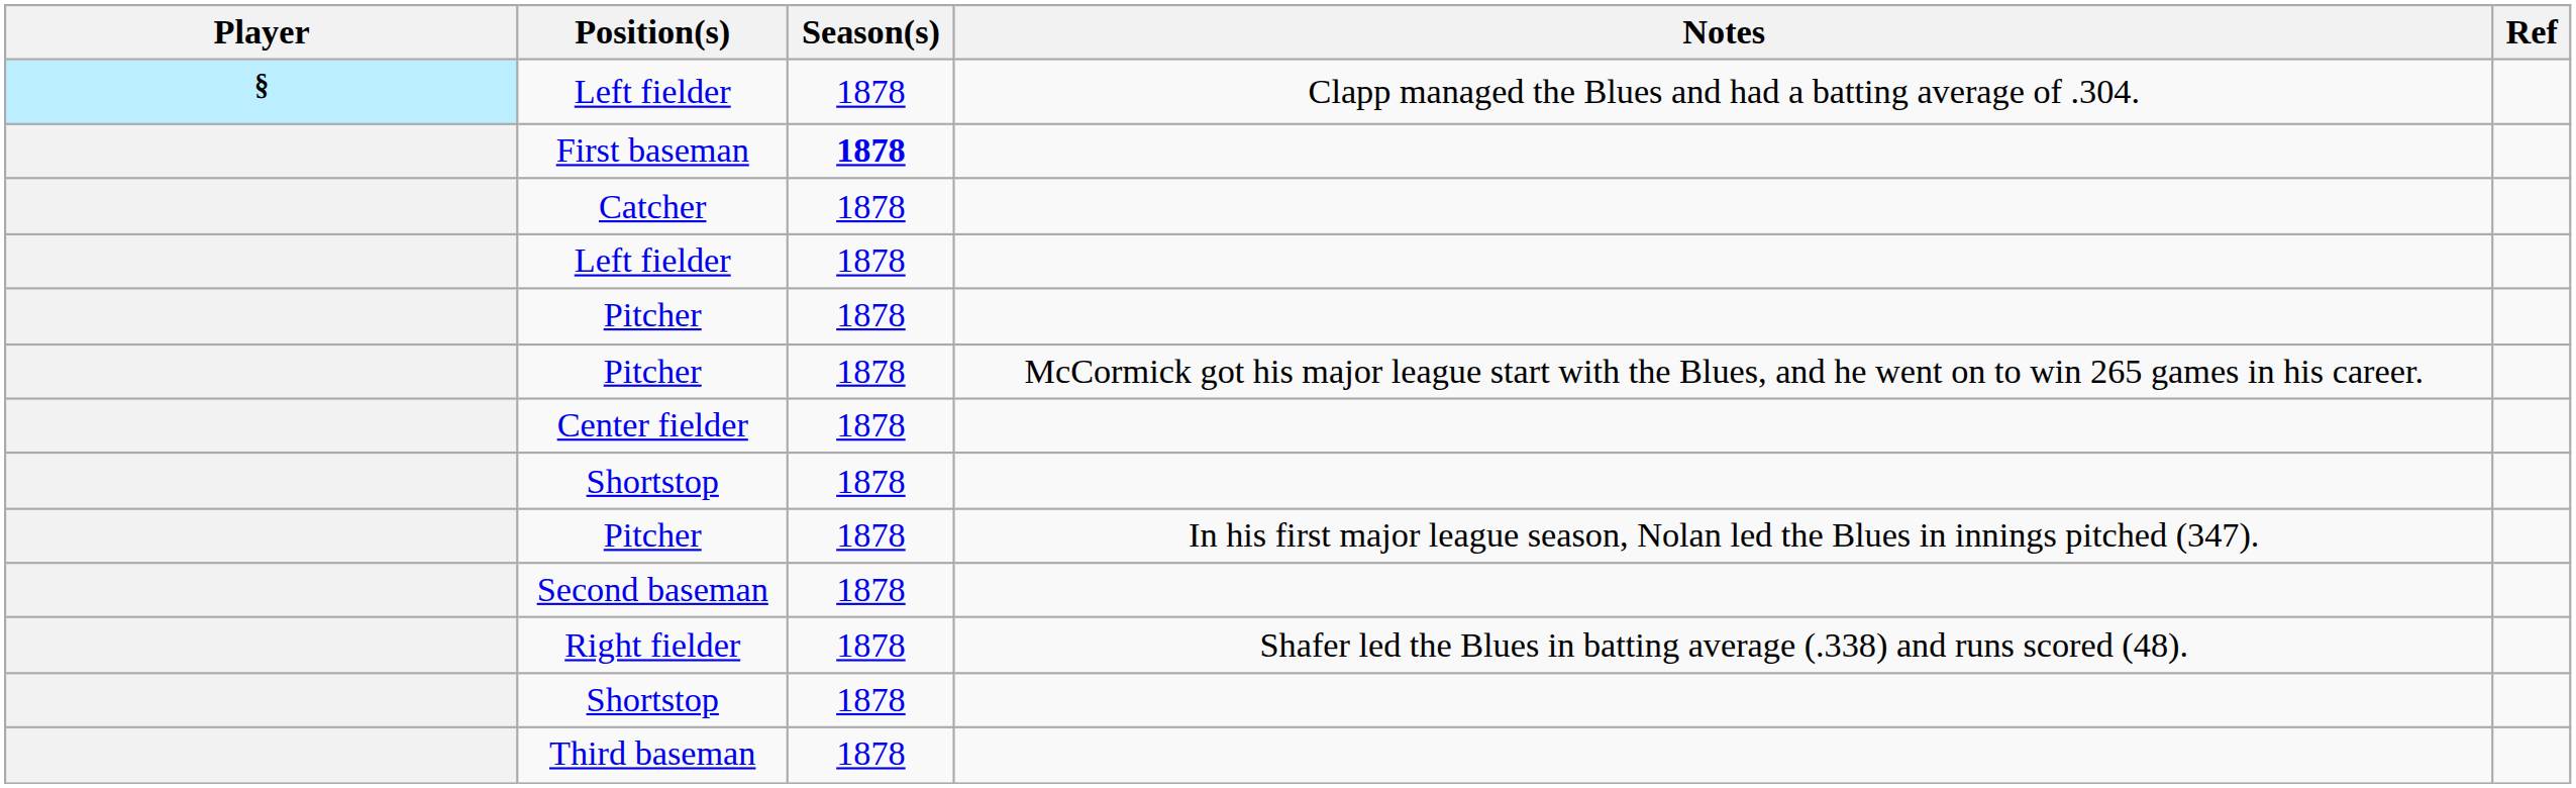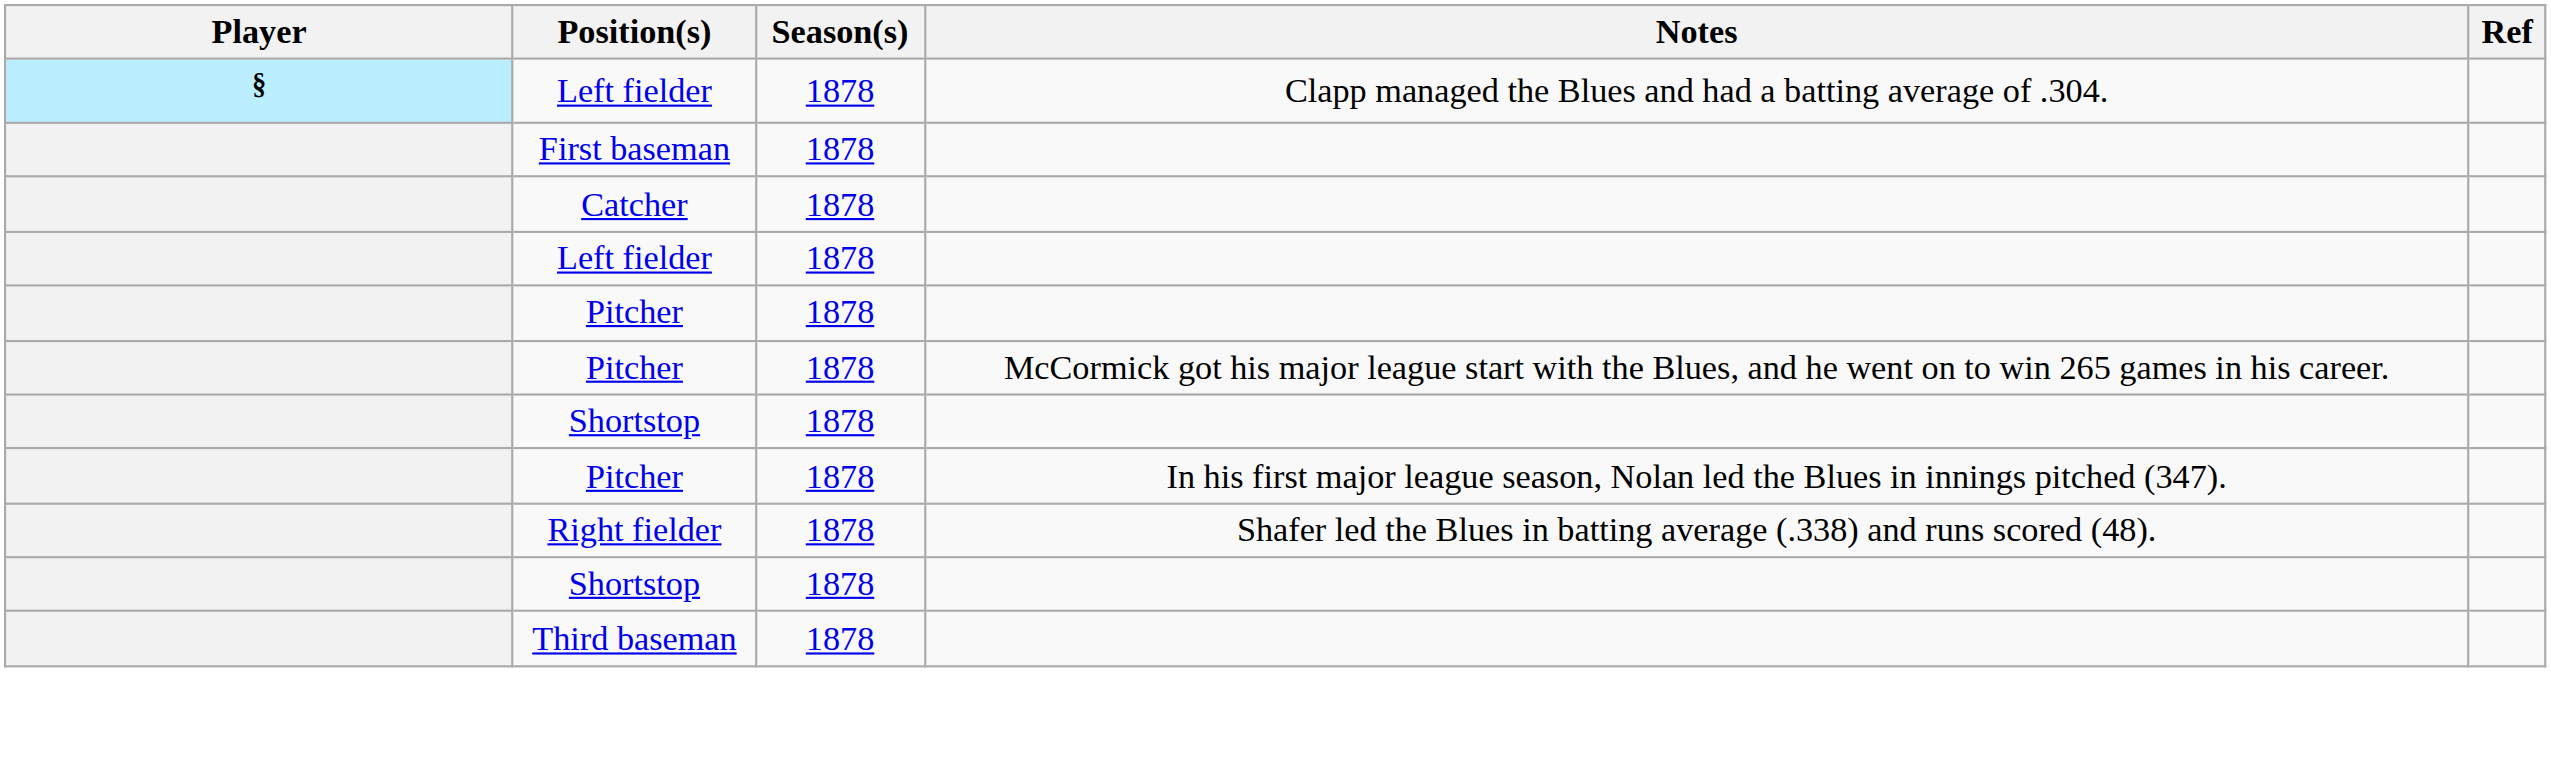First baseman | Season(s): bold -> normal
- row: Center fielder | 1878
- row: Second baseman | 1878
